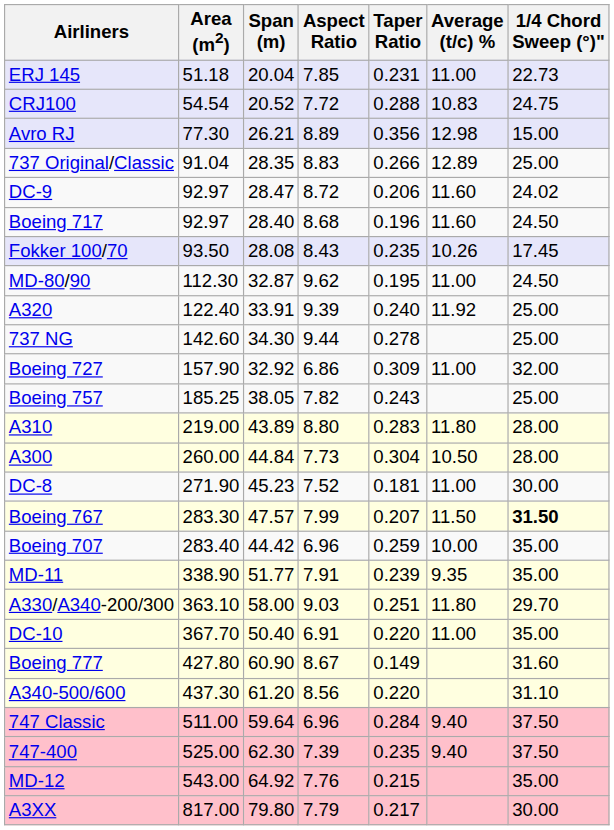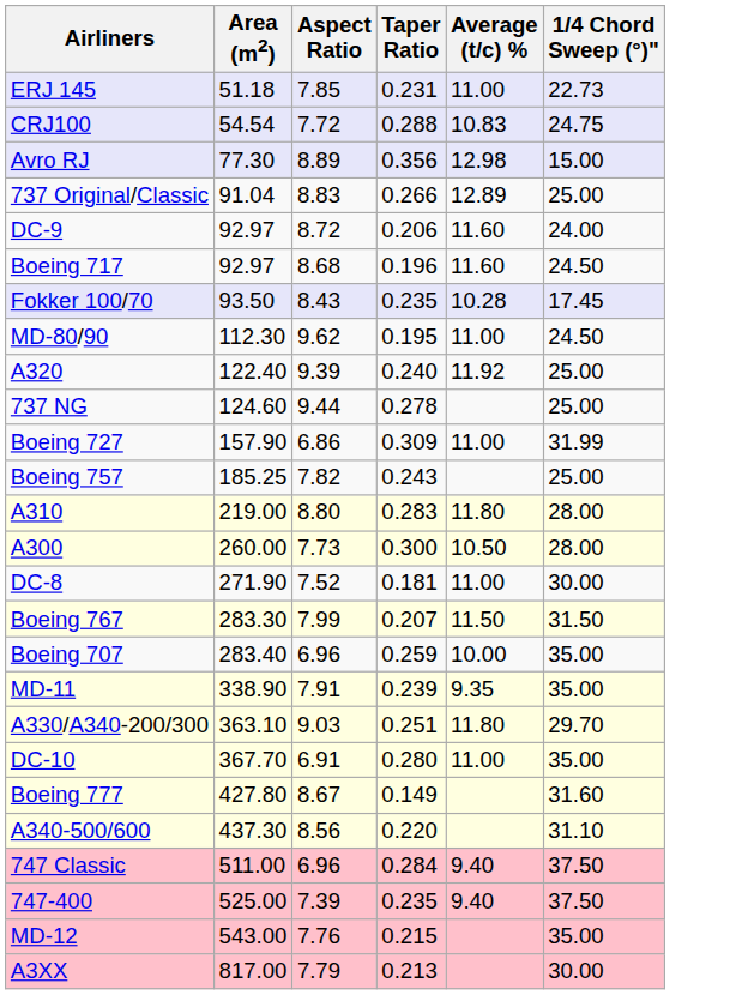- column: Span (m) | 20.04 | 20.52 | 26.21 | 28.35 | 28.47 | 28.40 | 28.08 | 32.87 | 33.91 | 34.30 | 32.92 | 38.05 | 43.89 | 44.84 | 45.23 | 47.57 | 44.42 | 51.77 | 58.00 | 50.40 | 60.90 | 61.20 | 59.64 | 62.30 | 64.92 | 79.80
DC-9 | 1/4 Chord Sweep (°)": 24.02 -> 24.00
Fokker 100/70 | Average (t/c) %: 10.26 -> 10.28
737 NG | Area (m2): 142.60 -> 124.60
Boeing 727 | 1/4 Chord Sweep (°)": 32.00 -> 31.99
A300 | Taper Ratio: 0.304 -> 0.300
Boeing 767 | 1/4 Chord Sweep (°)": bold -> normal
DC-10 | Taper Ratio: 0.220 -> 0.280
A3XX | Taper Ratio: 0.217 -> 0.213
